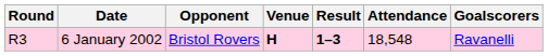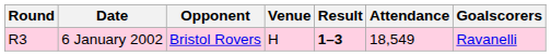6 January 2002 | Venue: bold -> normal
6 January 2002 | Attendance: 18,548 -> 18,549
